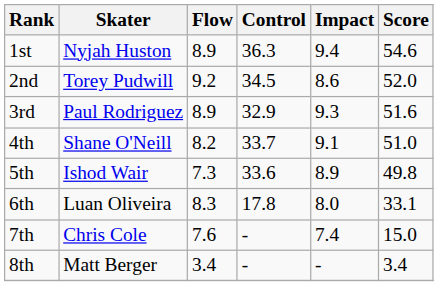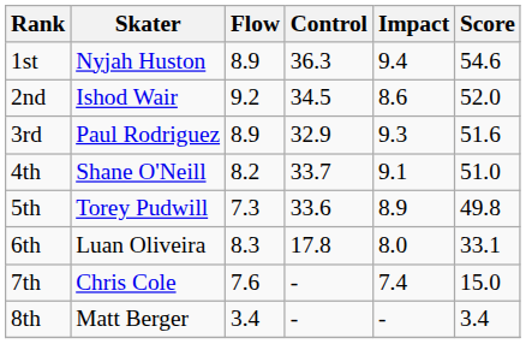2nd | Skater: Torey Pudwill -> Ishod Wair
5th | Skater: Ishod Wair -> Torey Pudwill
